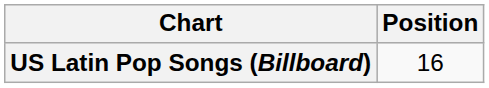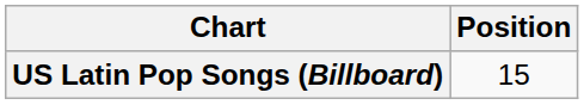US Latin Pop Songs (Billboard) | Position: 16 -> 15
